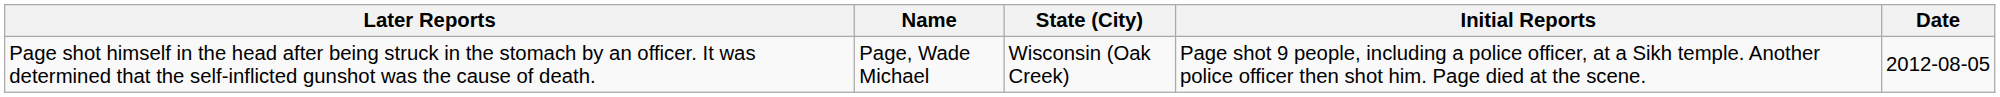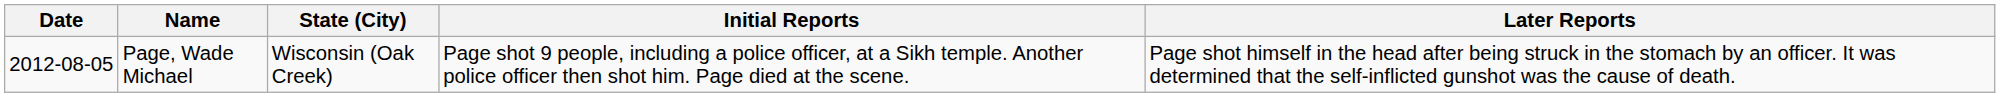columns swapped: Date <-> Later Reports
